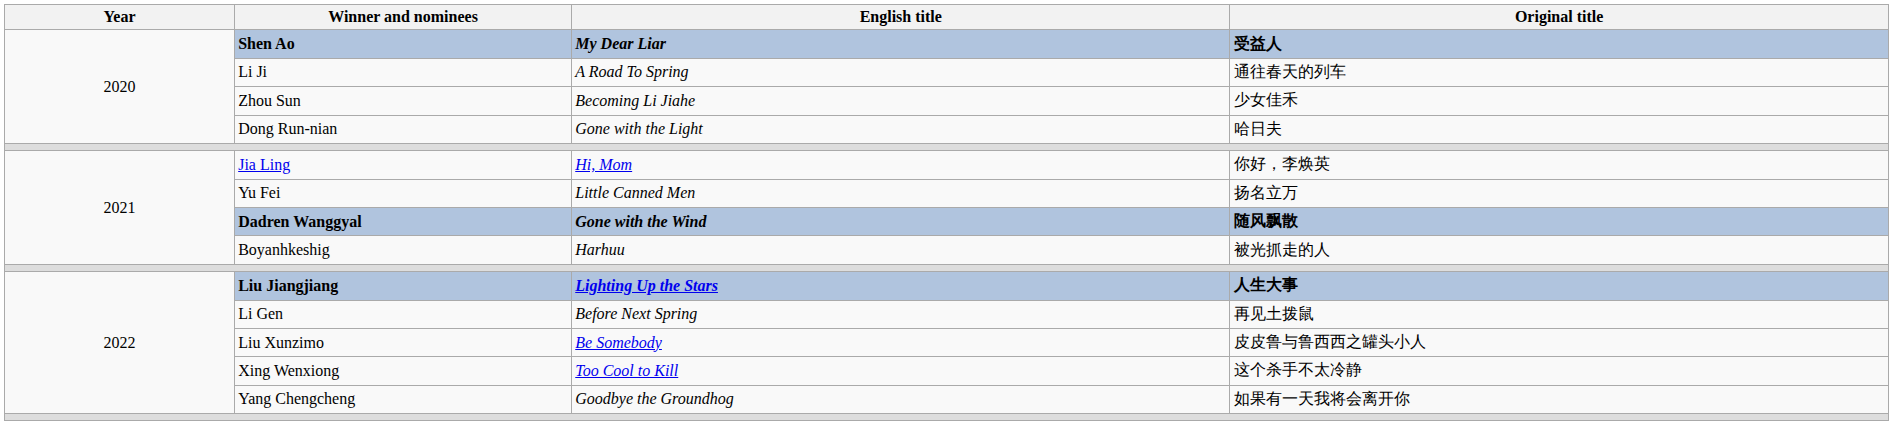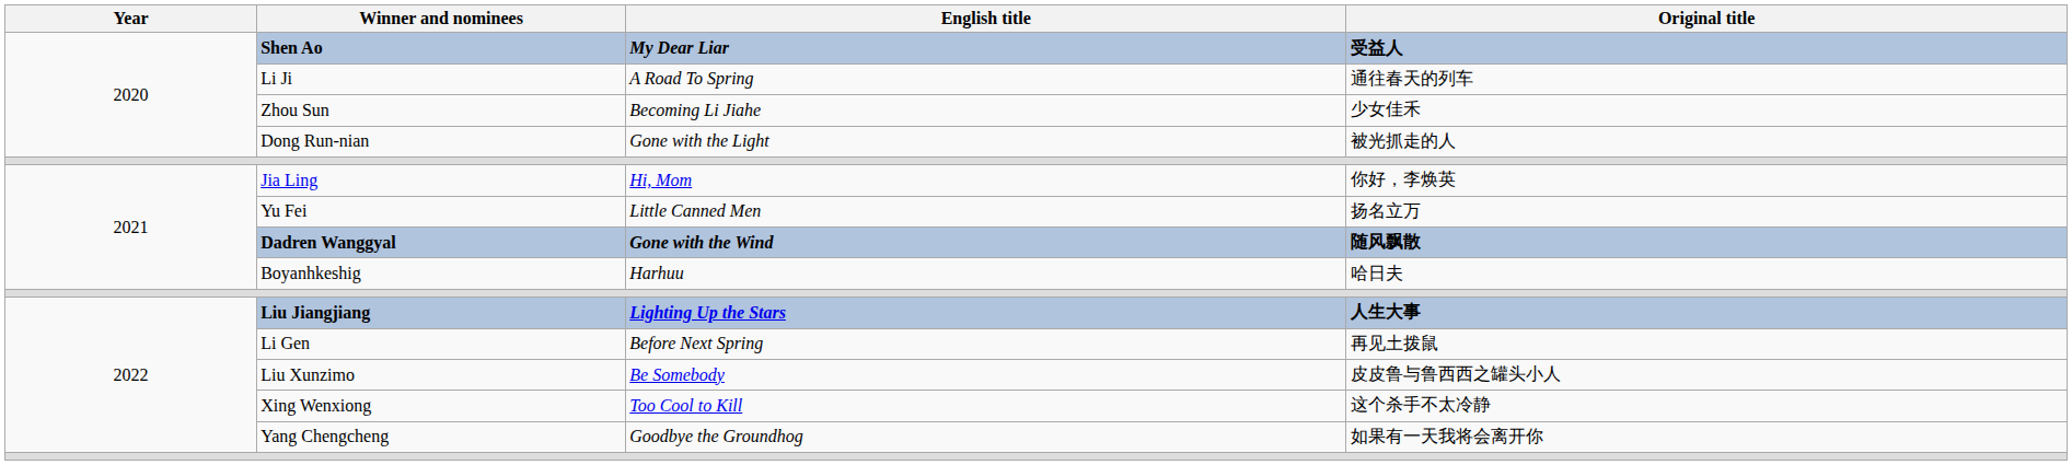Dong Run-nian | Original title: 哈日夫 -> 被光抓走的人
Boyanhkeshig | Original title: 被光抓走的人 -> 哈日夫
